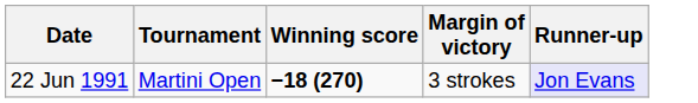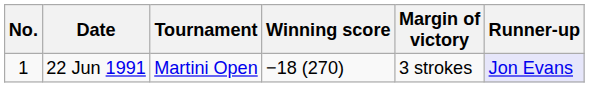+ column: No. | 1
22 Jun 1991 | Winning score: bold -> normal
